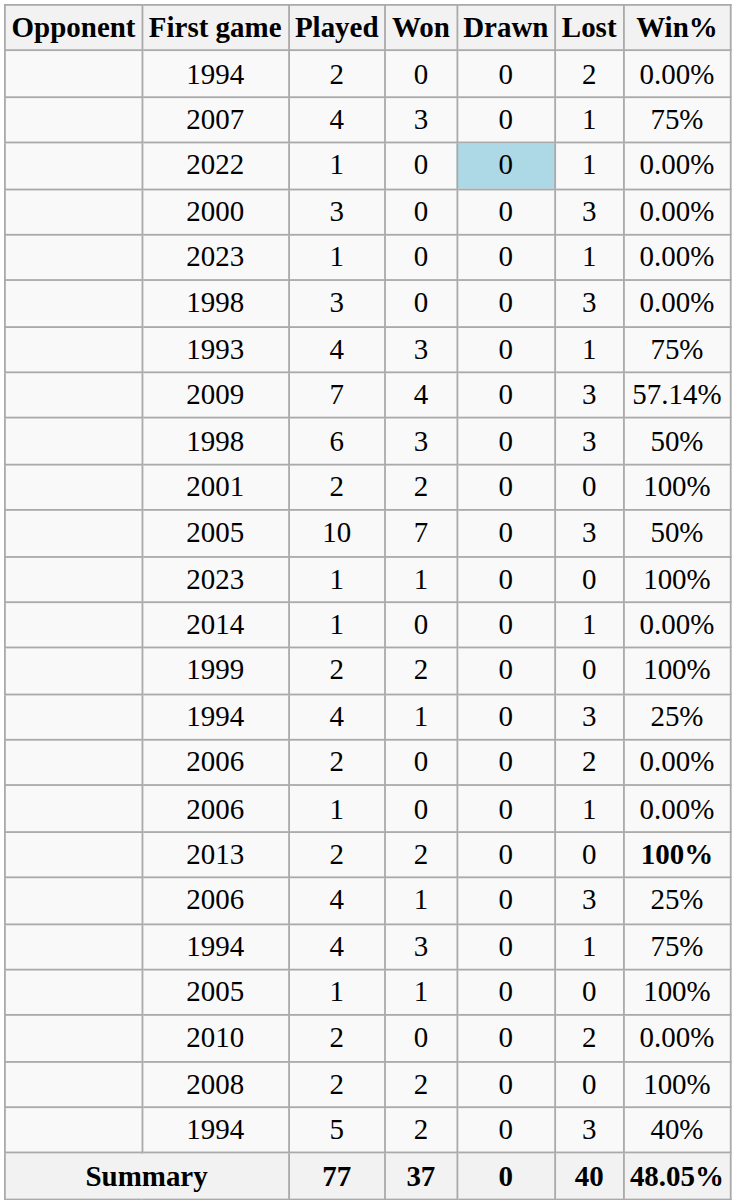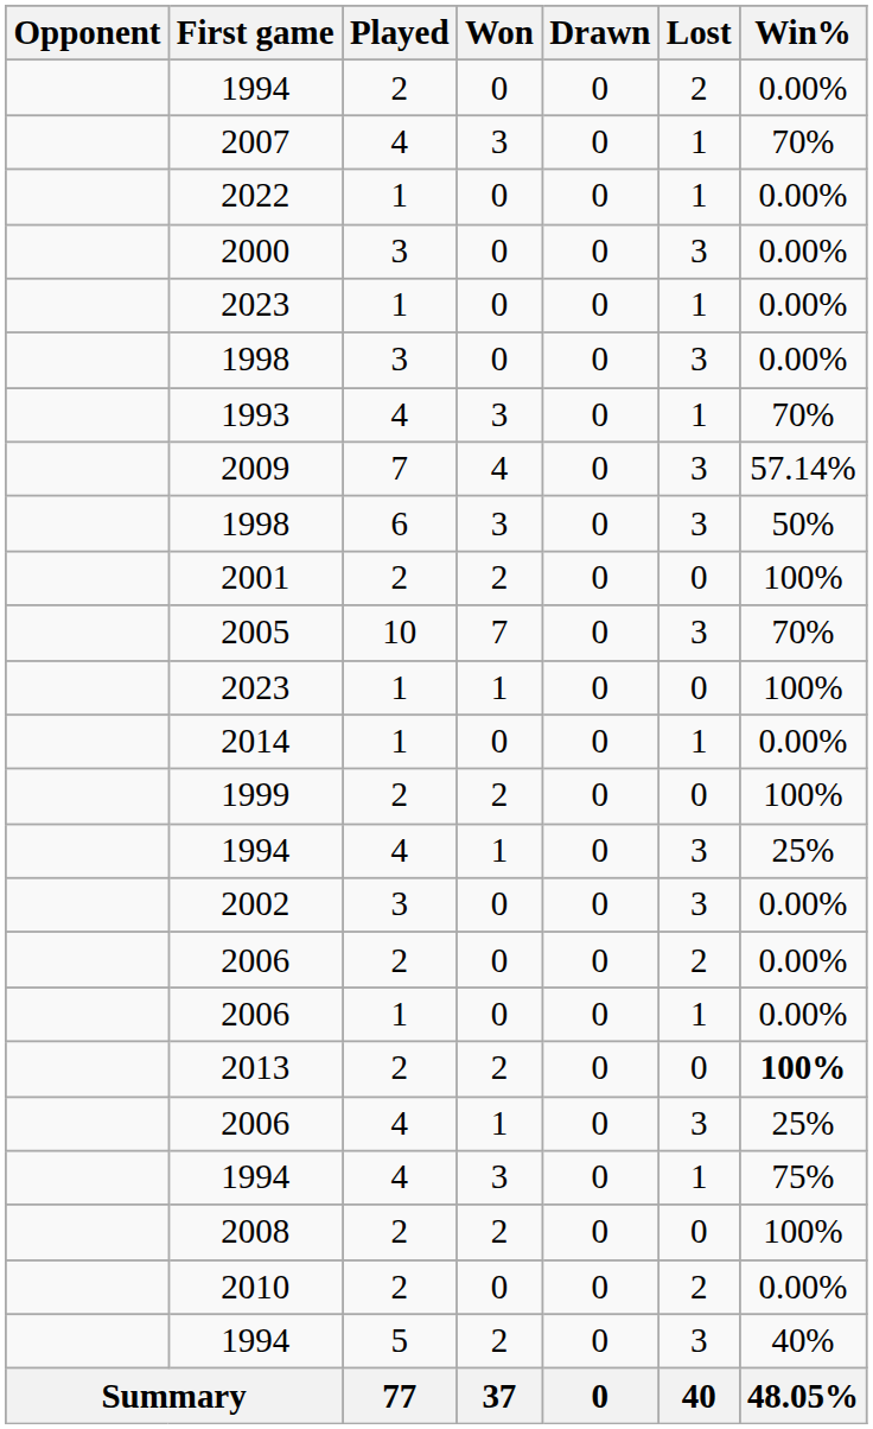2007 | Win%: 75% -> 70%
2022 | Drawn: lightblue background -> no background
1993 | Win%: 75% -> 70%
2005 / 7 | Win%: 50% -> 70%
+ row: 2002 | 3 | 0 | 0 | 3 | 0.00%
- row: 2005 | 1 | 1 | 0 | 0 | 100%
rows swapped: 2008 <-> 2010
